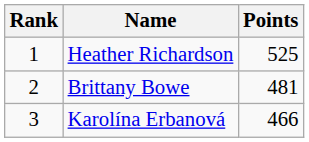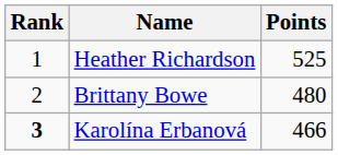Brittany Bowe | Points: 481 -> 480
Karolína Erbanová | Rank: normal -> bold
